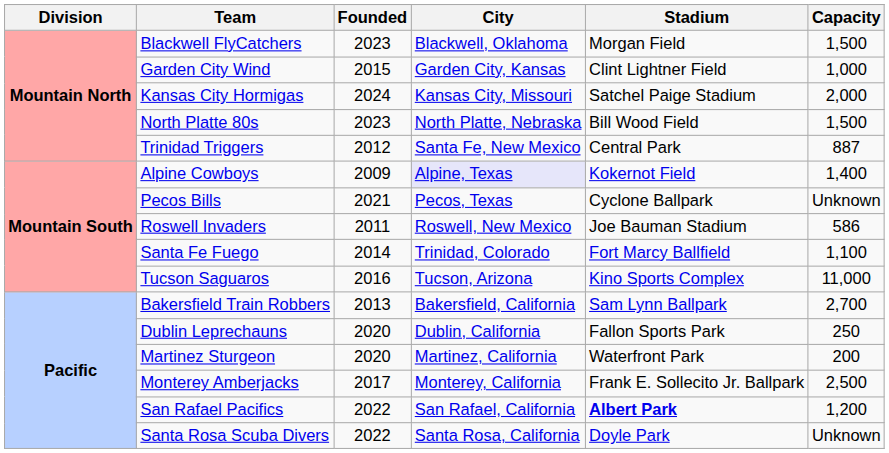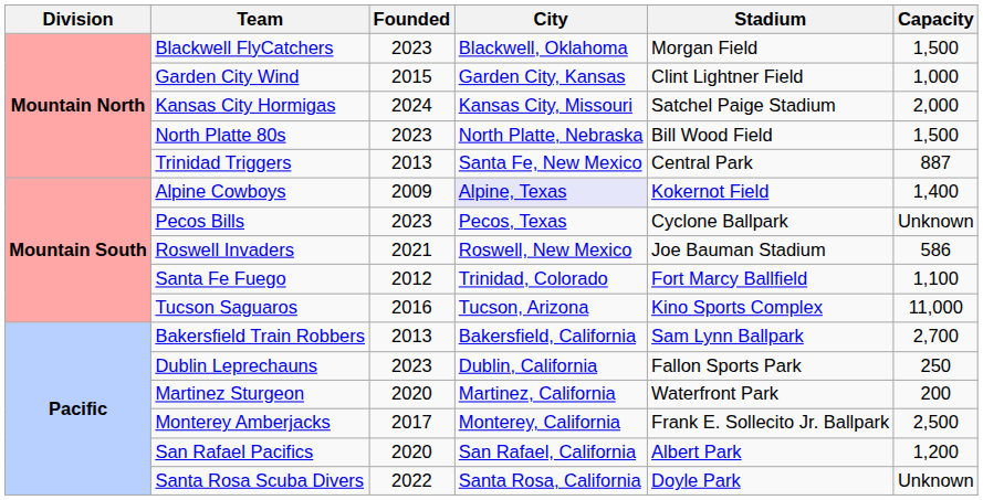Trinidad Triggers | Founded: 2012 -> 2013
Pecos Bills | Founded: 2021 -> 2023
Roswell Invaders | Founded: 2011 -> 2021
Santa Fe Fuego | Founded: 2014 -> 2012
Dublin Leprechauns | Founded: 2020 -> 2023
San Rafael Pacifics | Founded: 2022 -> 2020
San Rafael Pacifics | Stadium: bold -> normal
